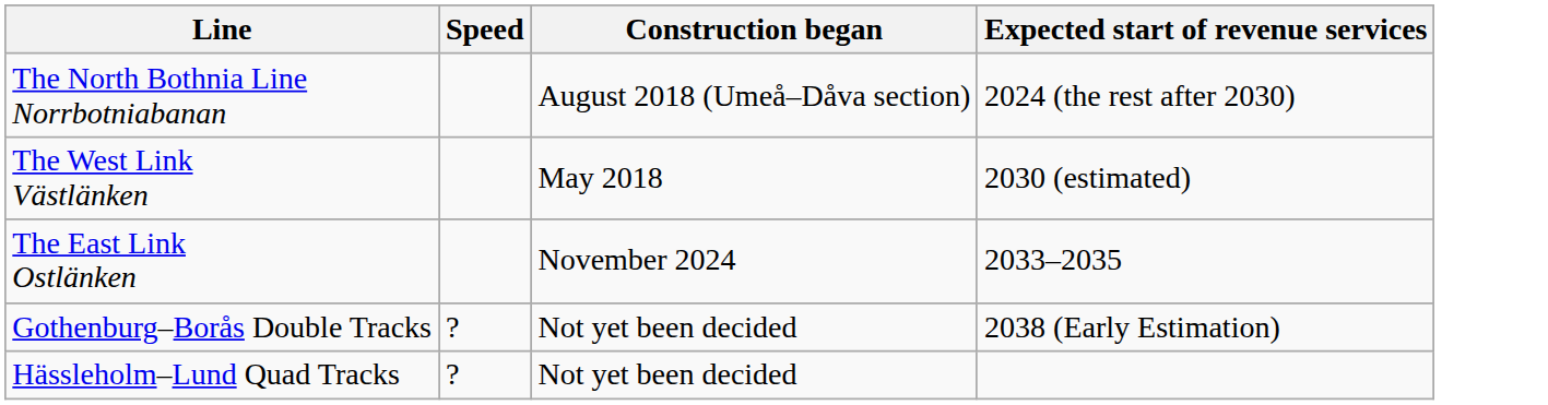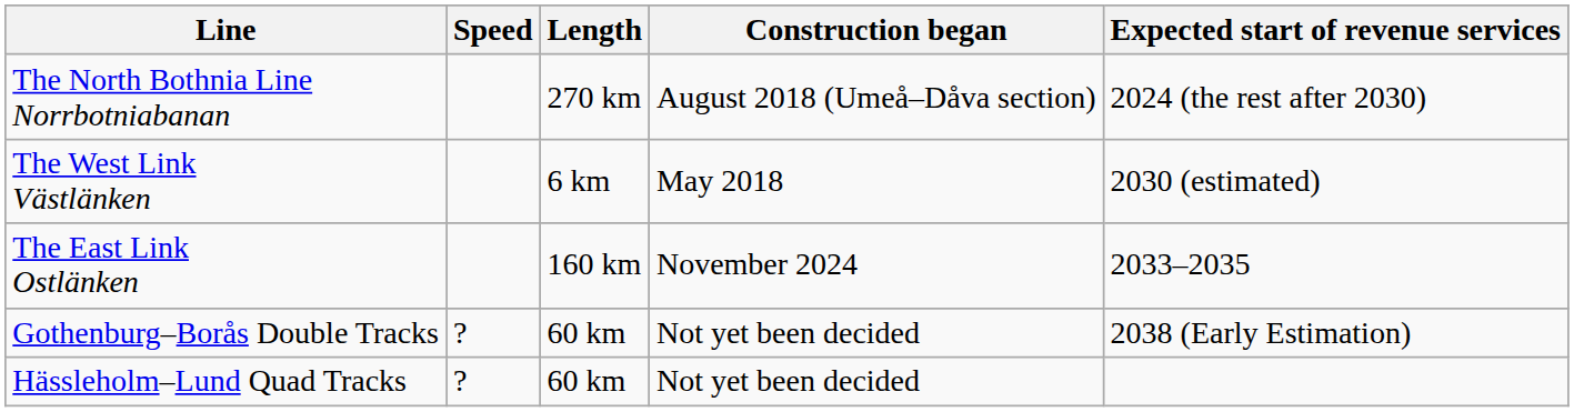+ column: Length | 270 km | 6 km | 160 km | 60 km | 60 km
